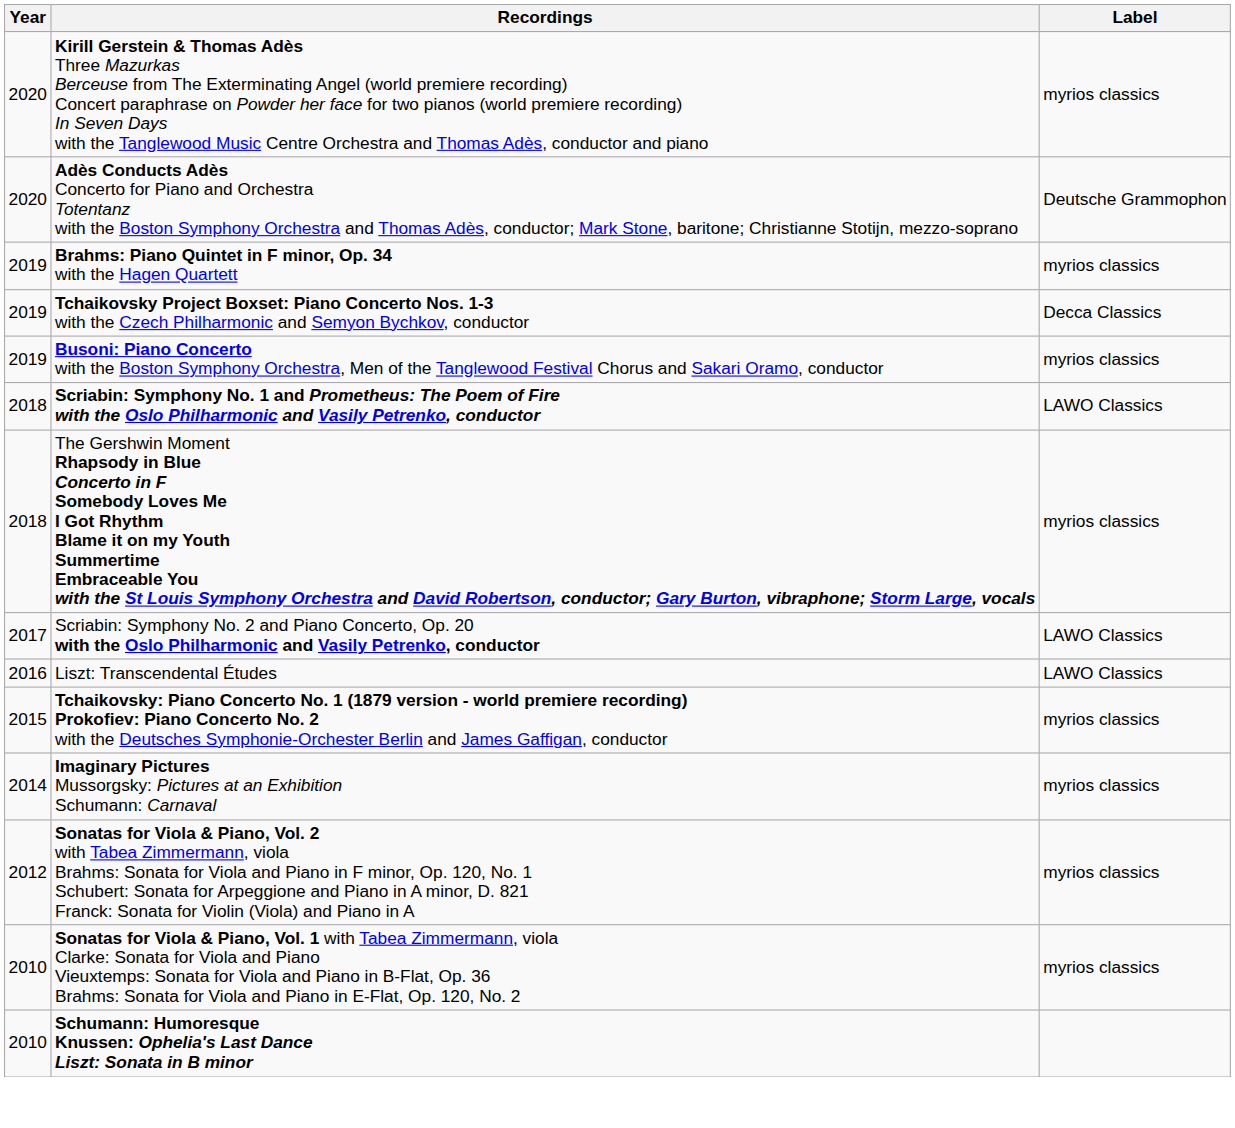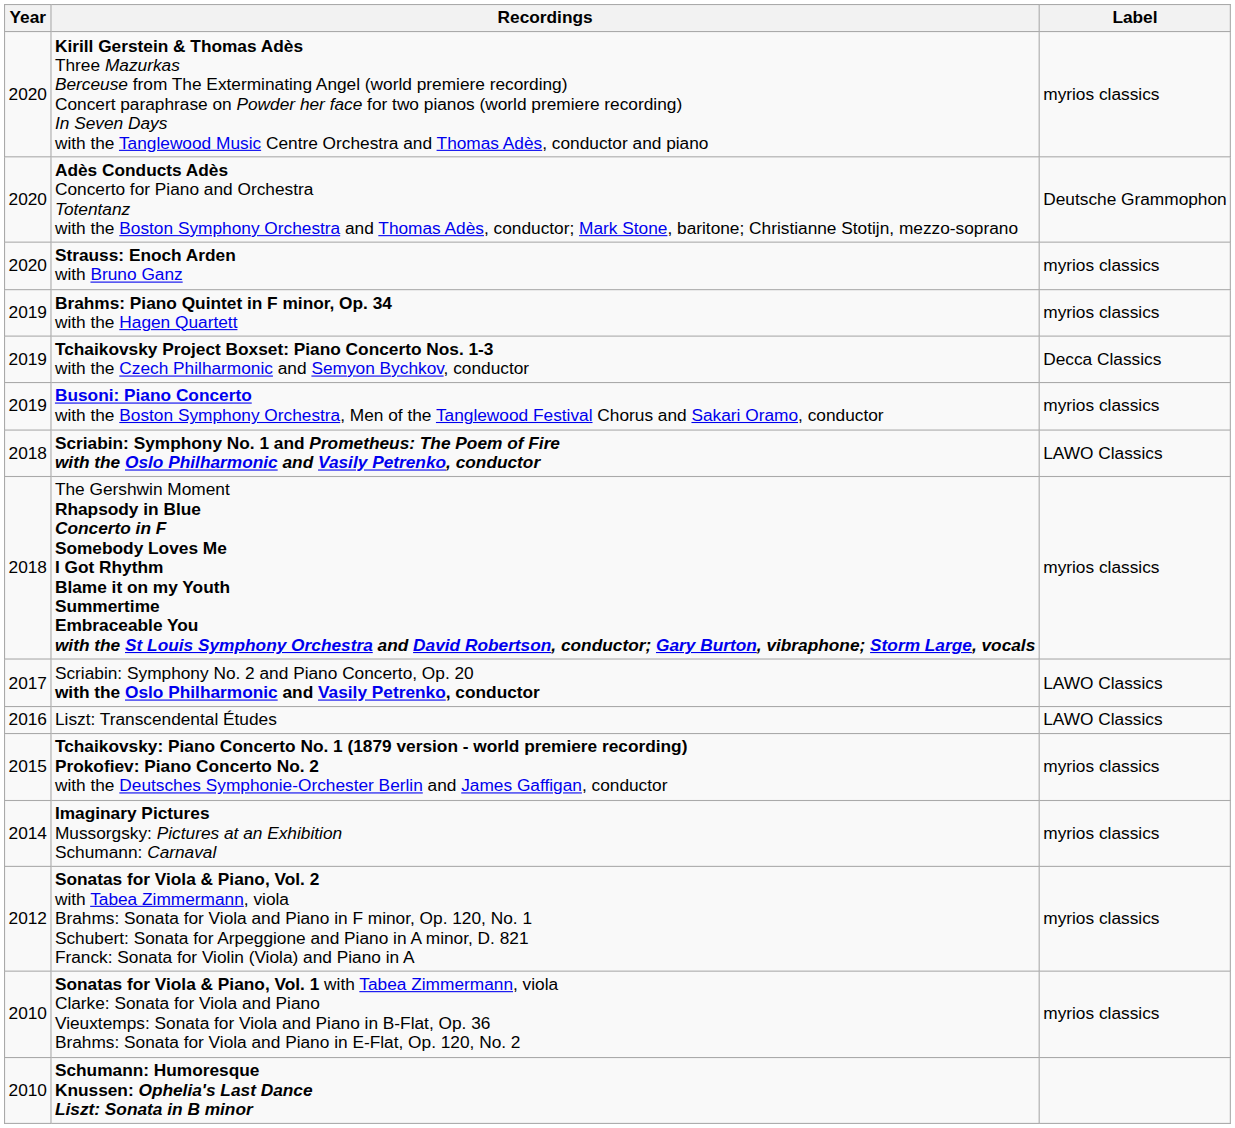+ row: 2020 | Strauss: Enoch Arden with Bruno Ganz | myrios classics
